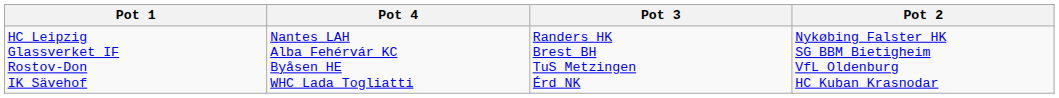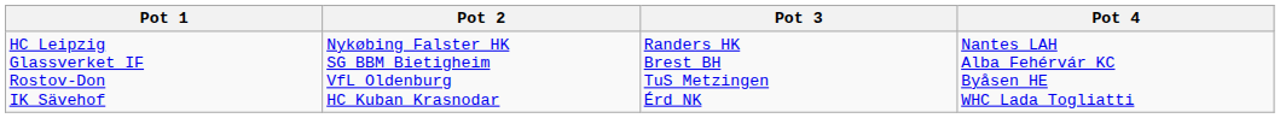columns swapped: Pot 2 <-> Pot 4
